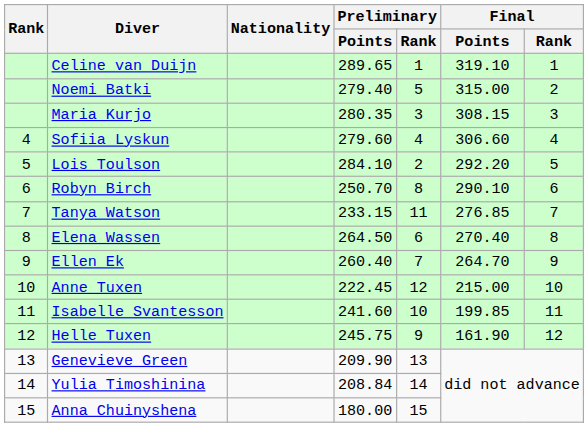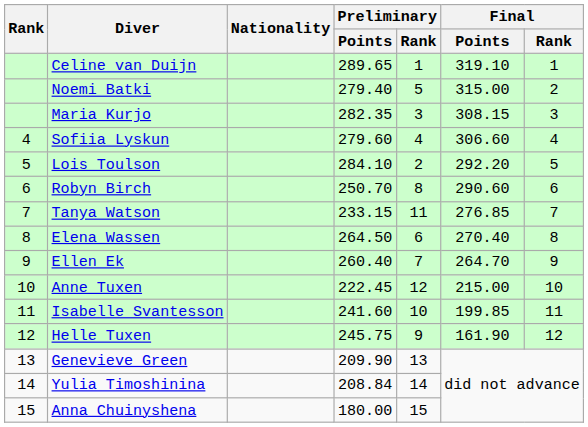Maria Kurjo | Preliminary / Points: 280.35 -> 282.35
Robyn Birch | Final / Points: 290.10 -> 290.60
